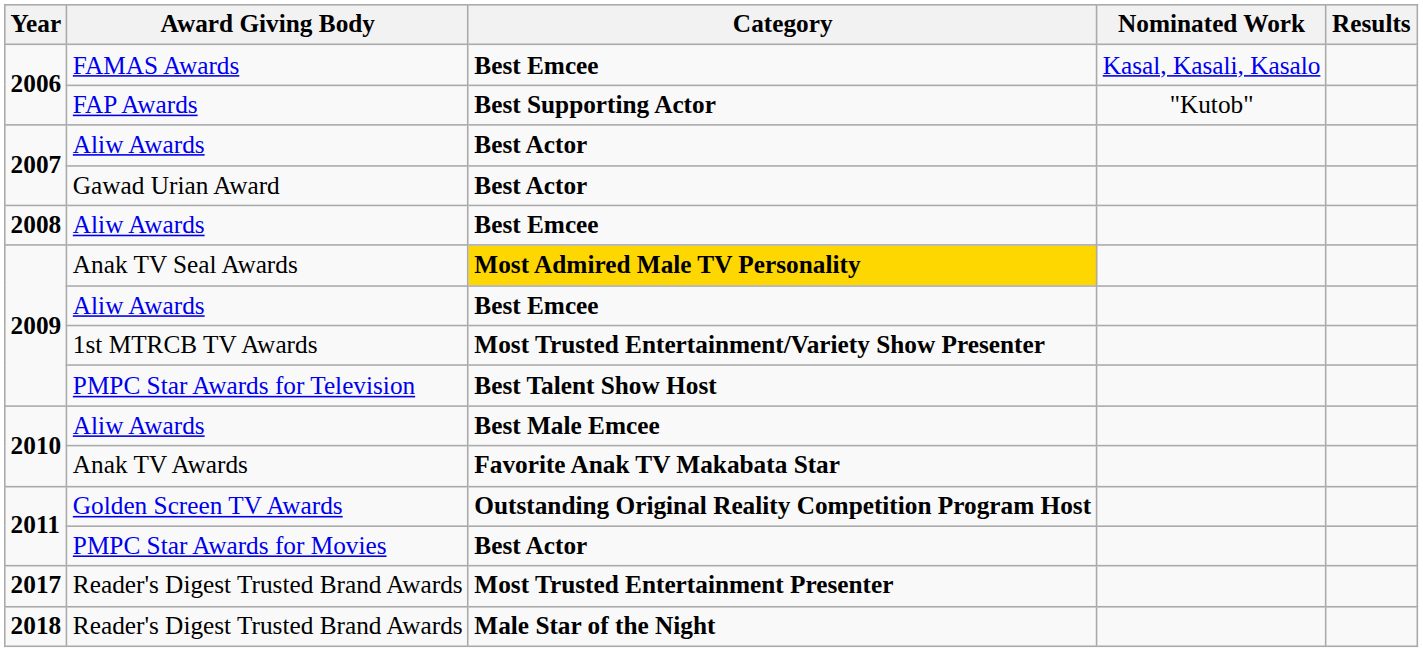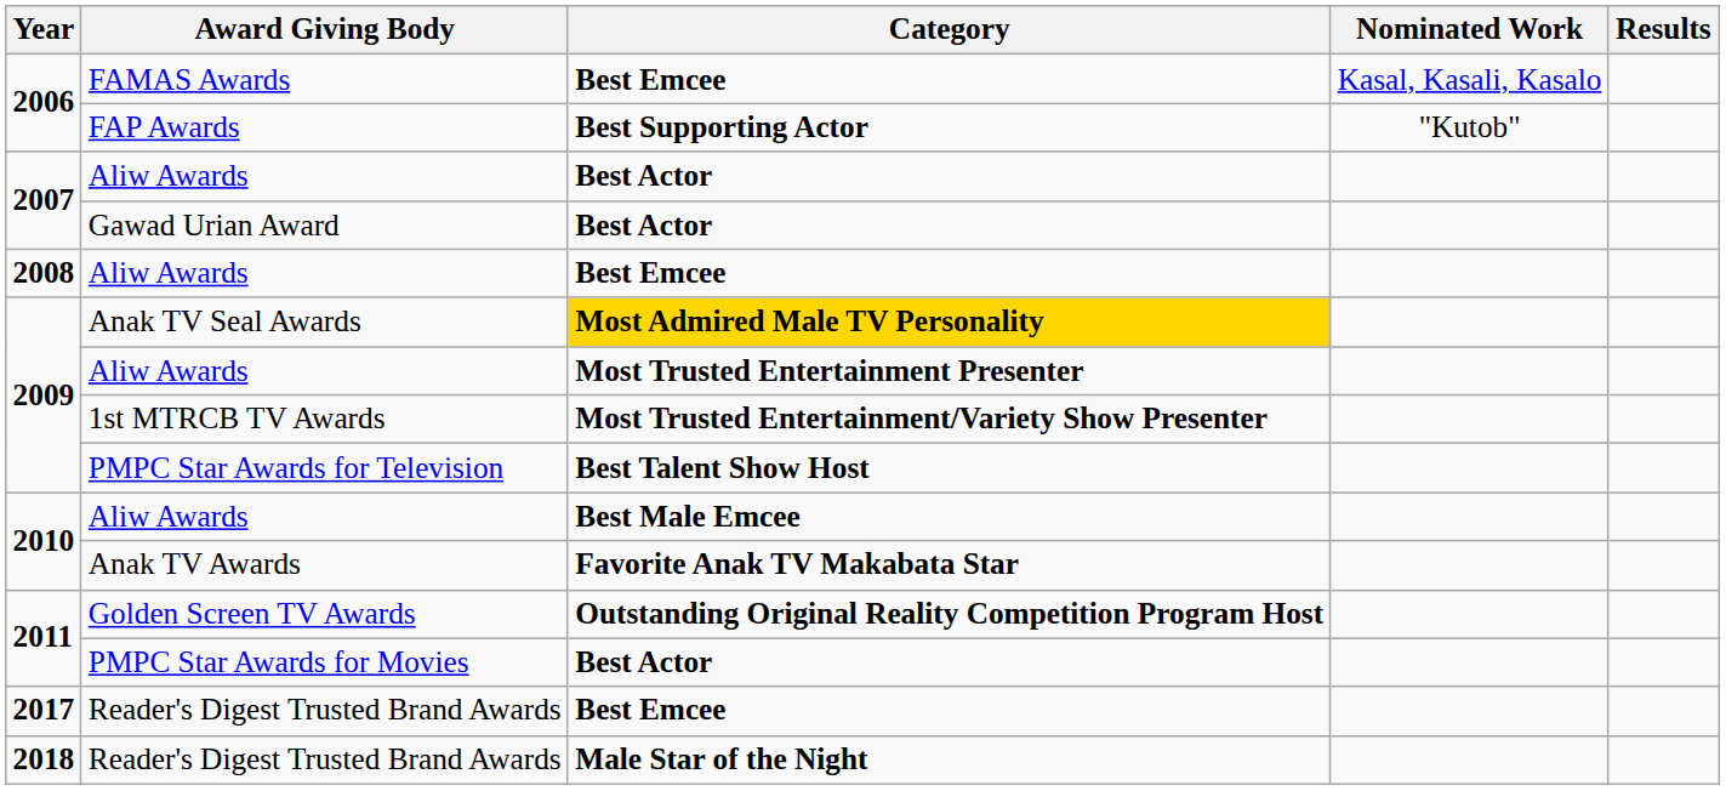2009 / Aliw Awards | Category: Best Emcee -> Most Trusted Entertainment Presenter
2017 / Reader's Digest Trusted Brand Awards | Category: Most Trusted Entertainment Presenter -> Best Emcee
